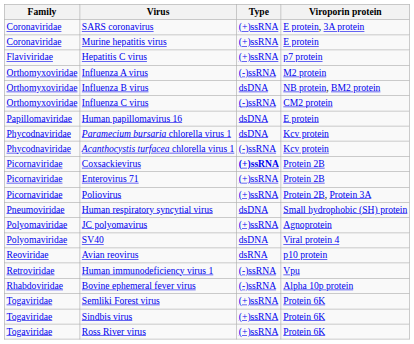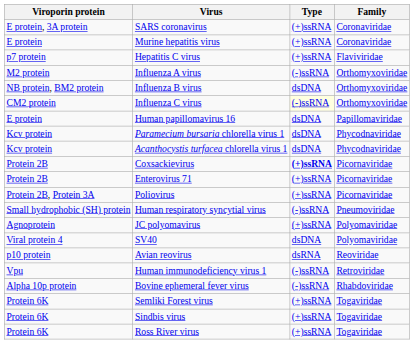columns swapped: Family <-> Viroporin protein
Influenza C virus | Type: no background -> lightyellow background
Acanthocystis turfacea chlorella virus 1 | Type: (-)ssRNA -> dsDNA
Human respiratory syncytial virus | Type: dsDNA -> (-)ssRNA
